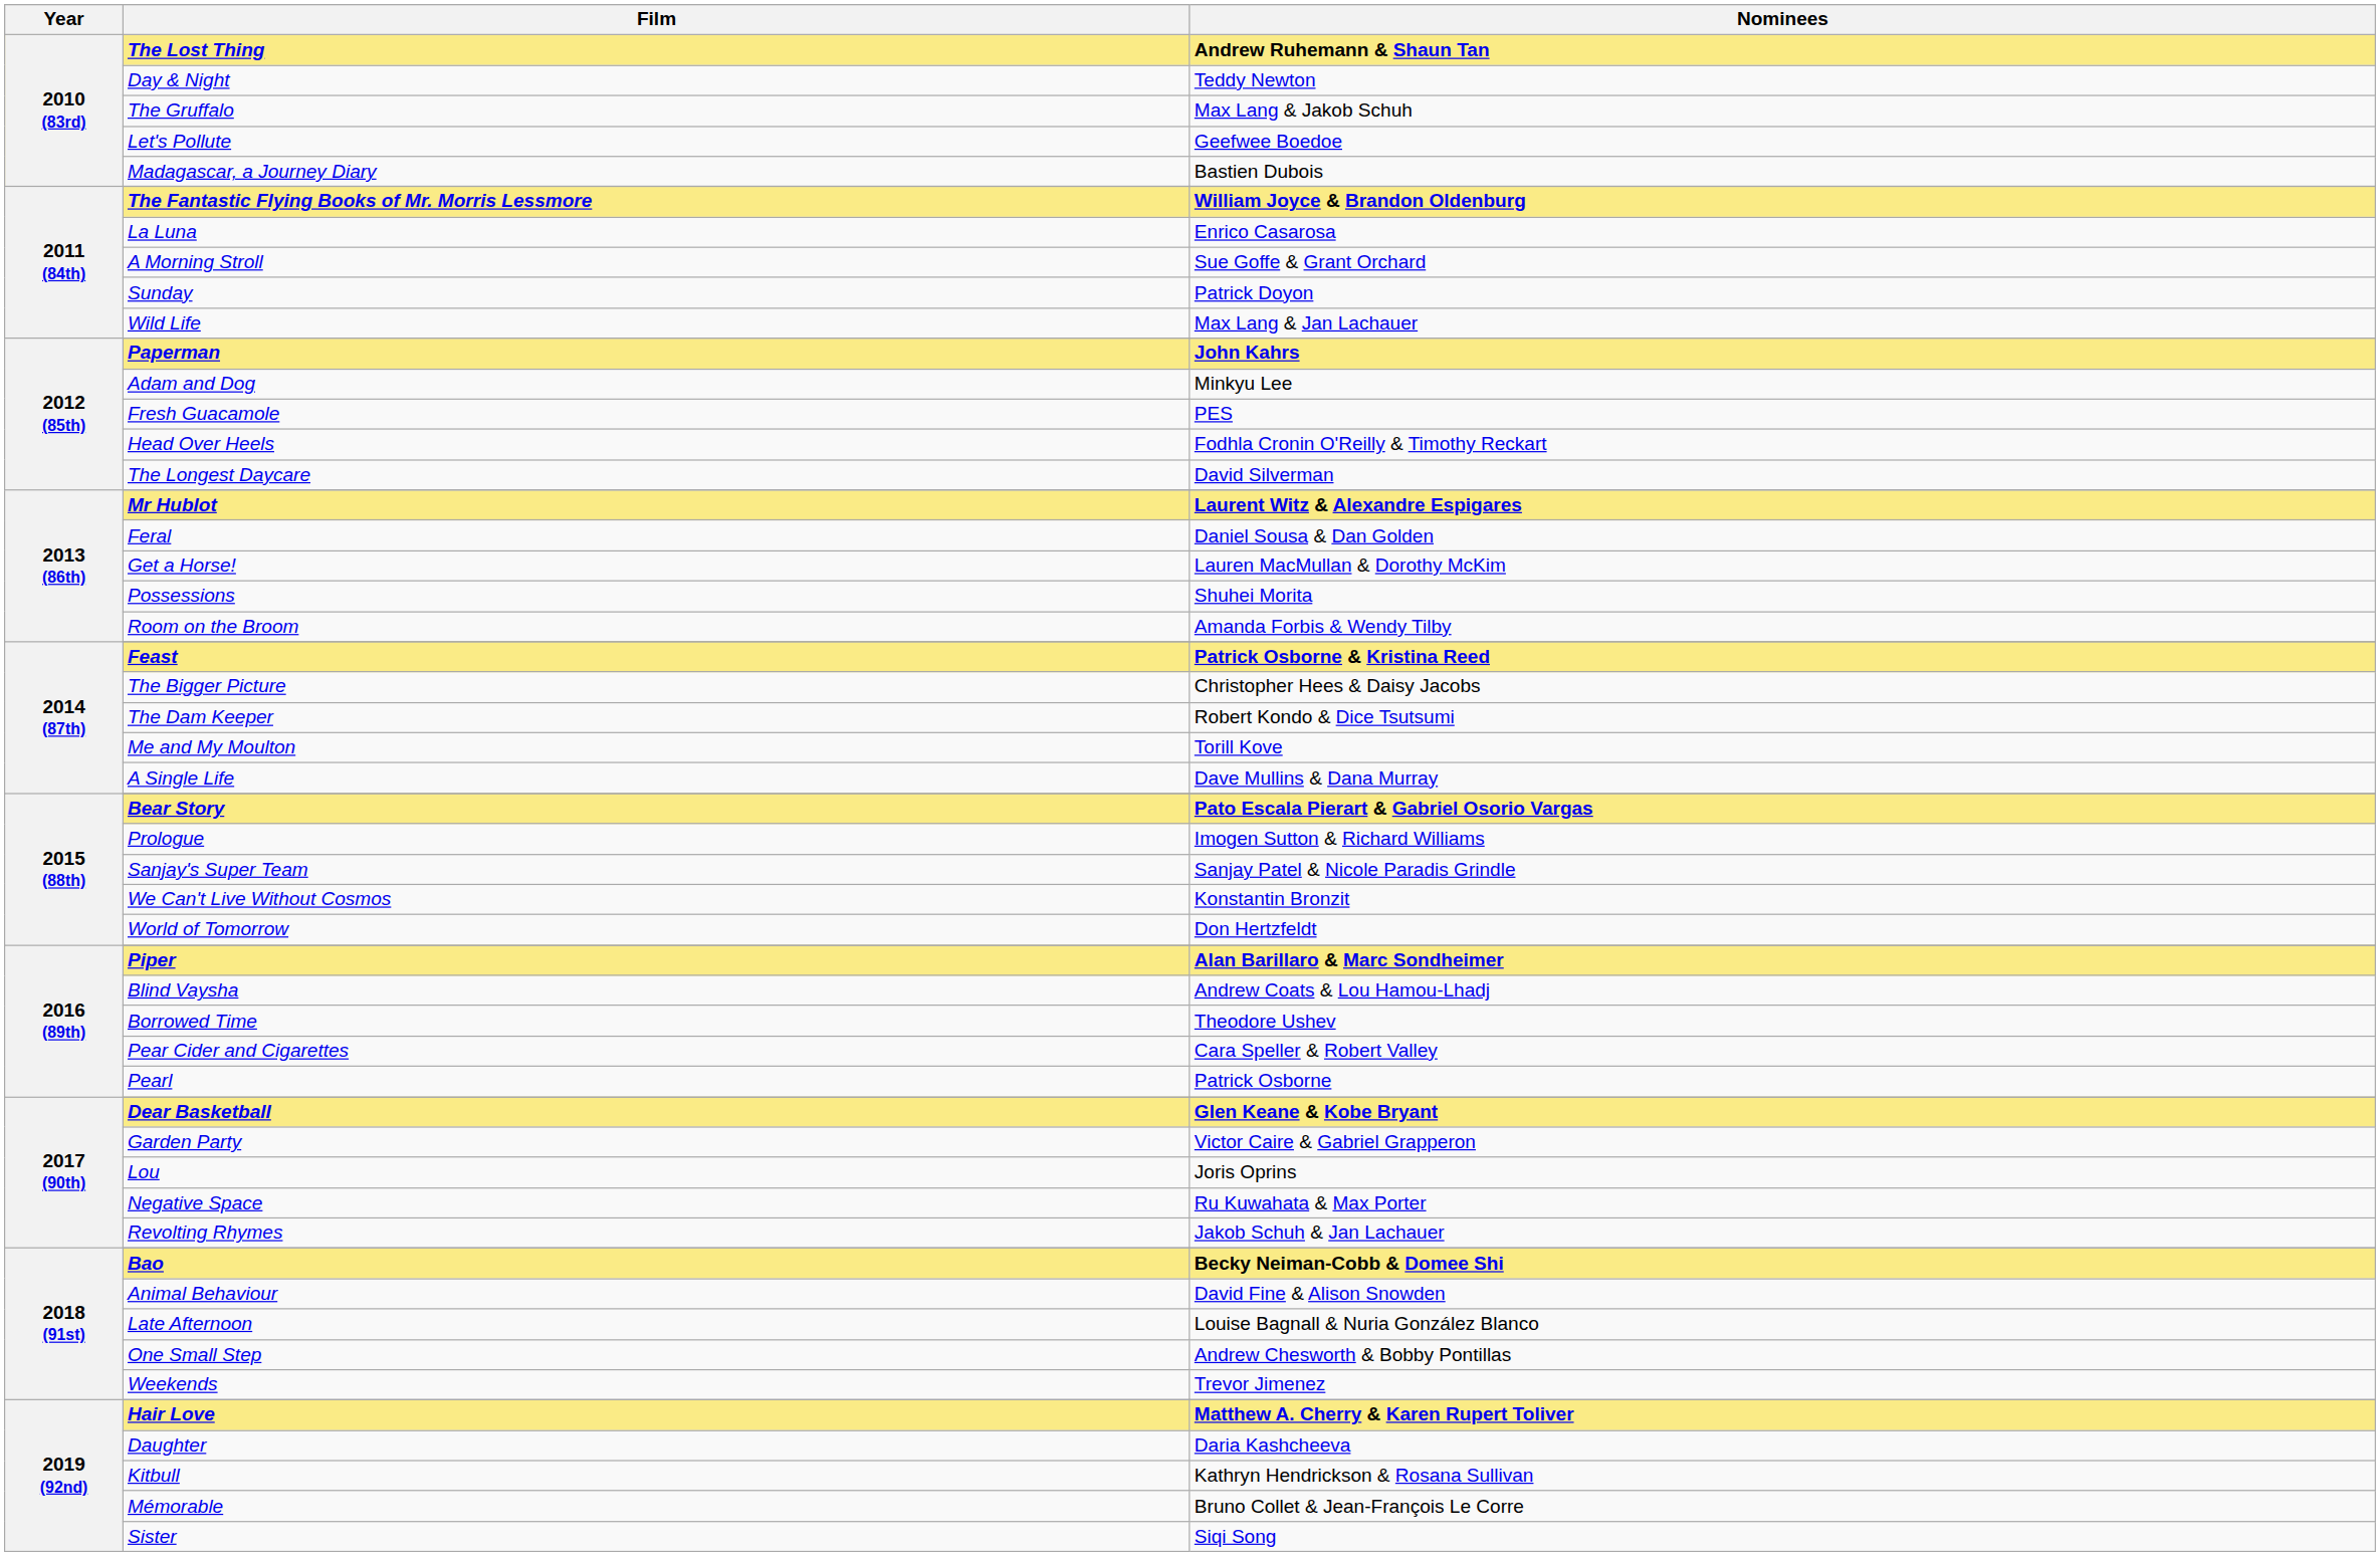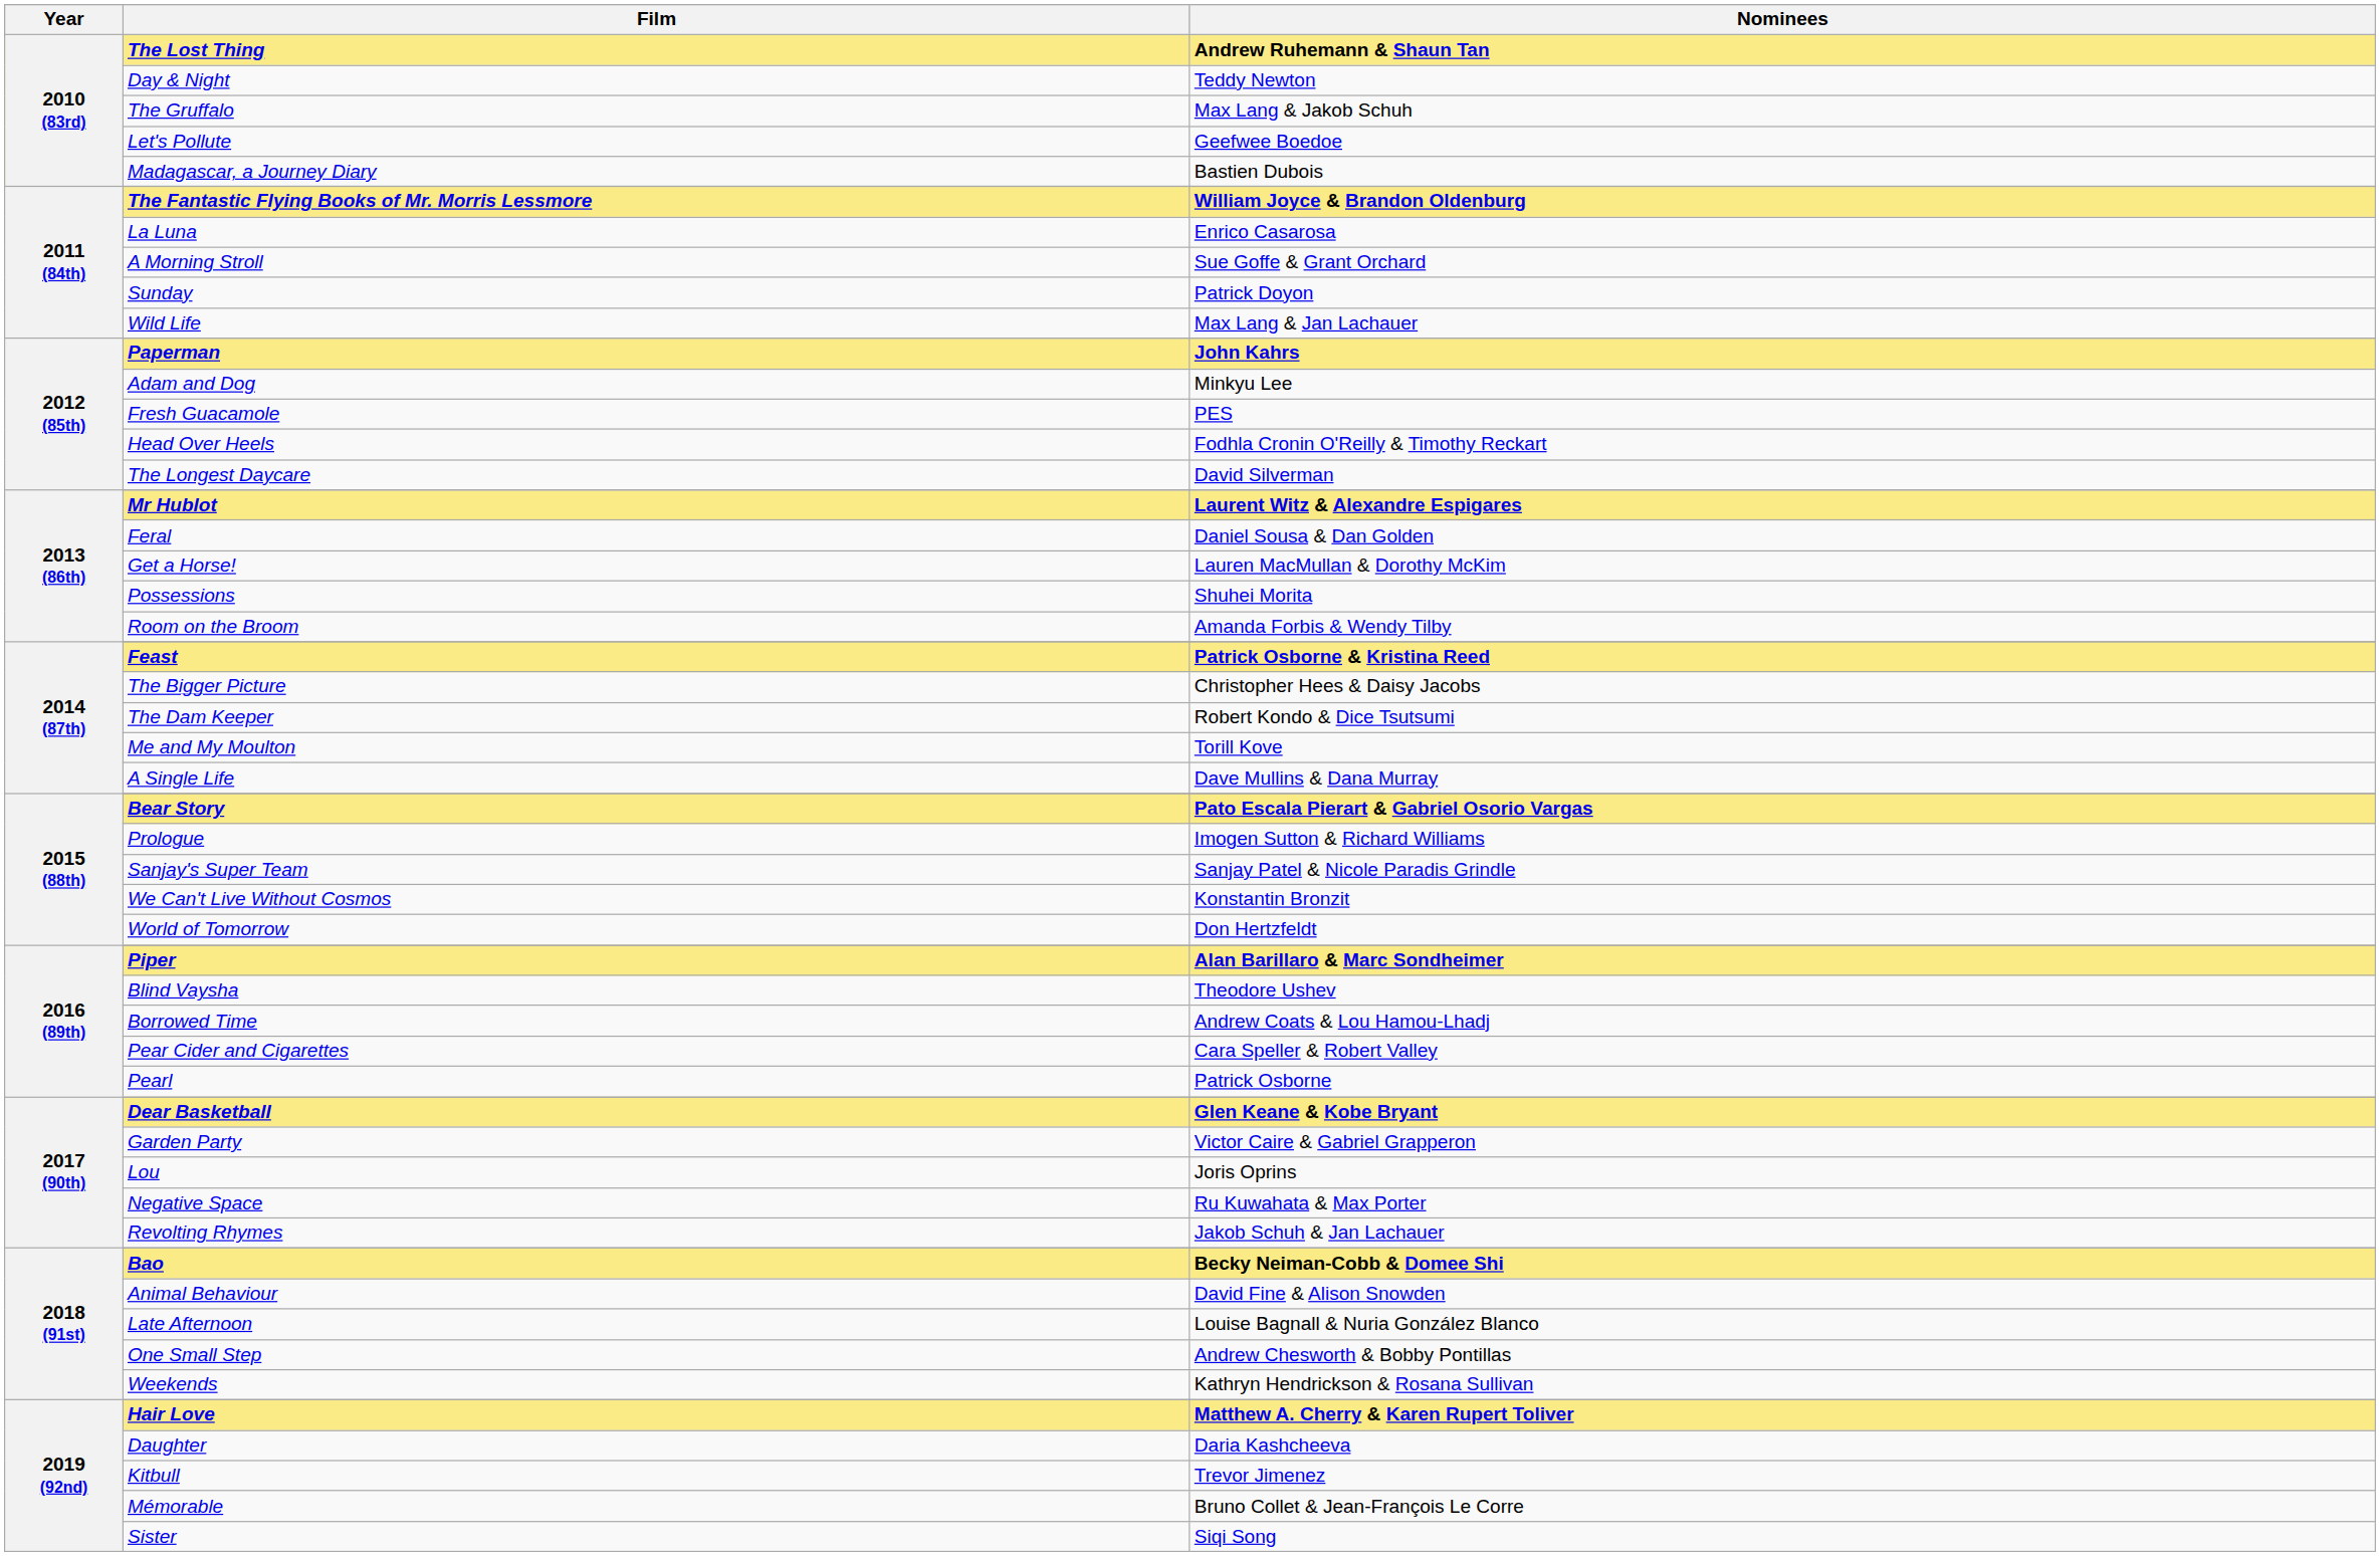Blind Vaysha | Nominees: Andrew Coats & Lou Hamou-Lhadj -> Theodore Ushev
Borrowed Time | Nominees: Theodore Ushev -> Andrew Coats & Lou Hamou-Lhadj
Weekends | Nominees: Trevor Jimenez -> Kathryn Hendrickson & Rosana Sullivan
Kitbull | Nominees: Kathryn Hendrickson & Rosana Sullivan -> Trevor Jimenez
